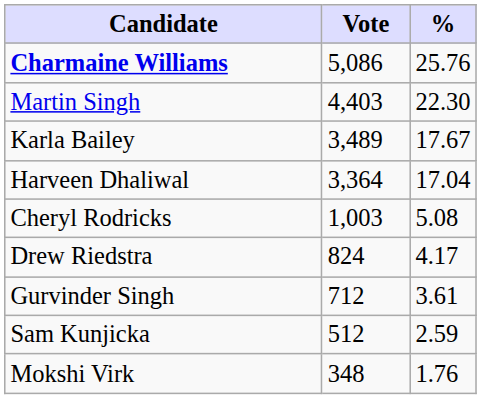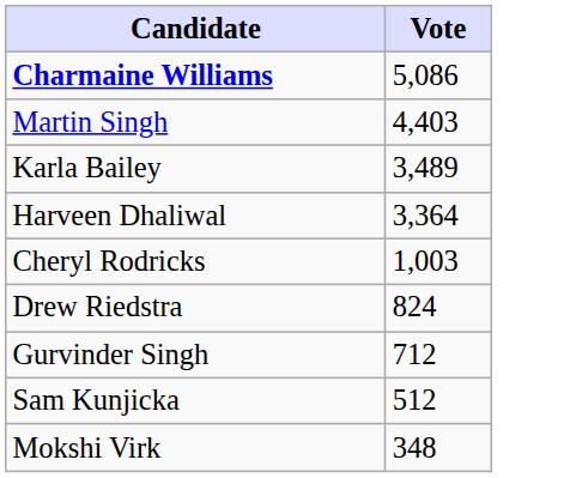- column: % | 25.76 | 22.30 | 17.67 | 17.04 | 5.08 | 4.17 | 3.61 | 2.59 | 1.76
